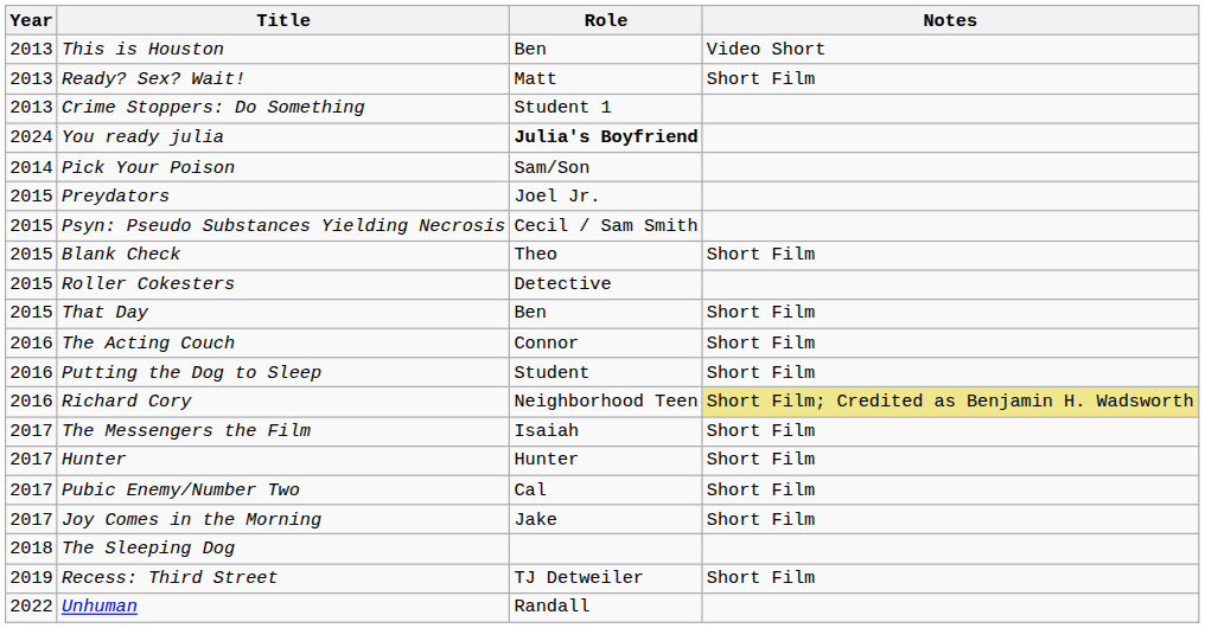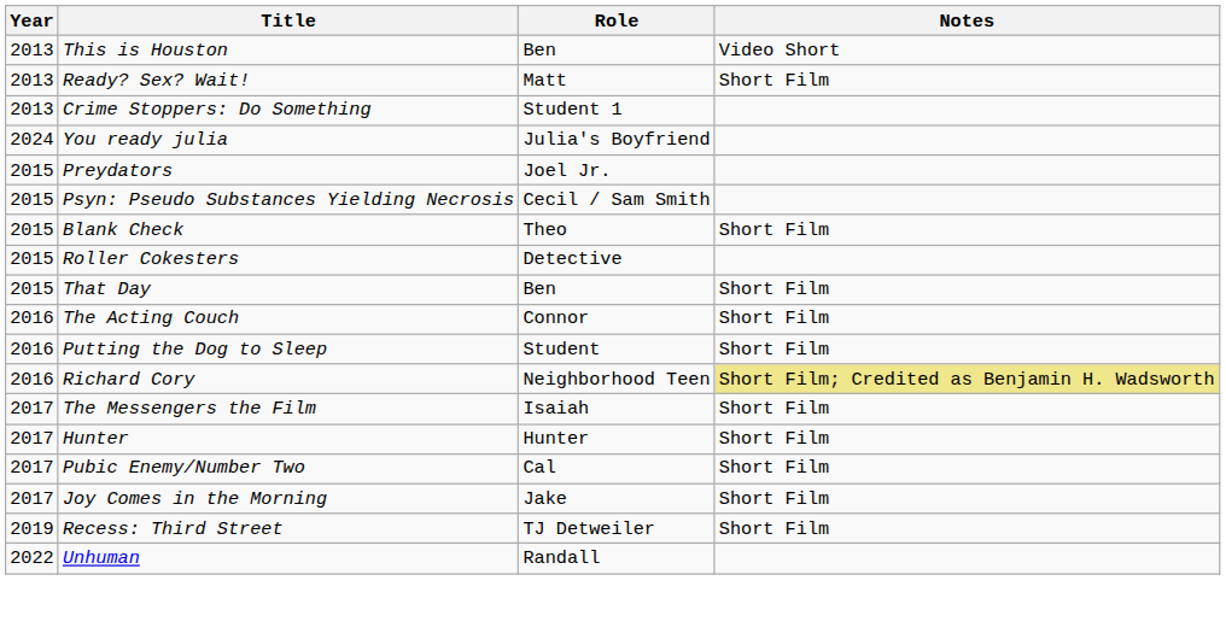You ready julia | Role: bold -> normal
- row: 2014 | Pick Your Poison | Sam/Son
- row: 2018 | The Sleeping Dog
